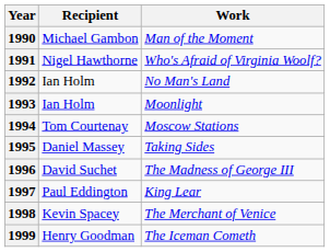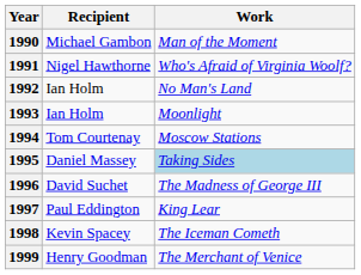1995 | Work: no background -> lightblue background
1998 | Work: The Merchant of Venice -> The Iceman Cometh
1999 | Work: The Iceman Cometh -> The Merchant of Venice
